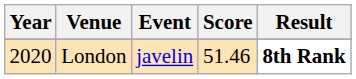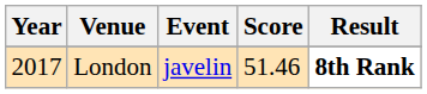London | Year: 2020 -> 2017
